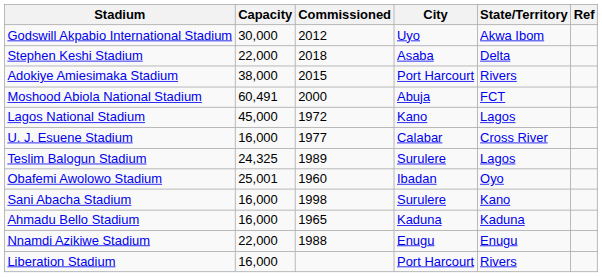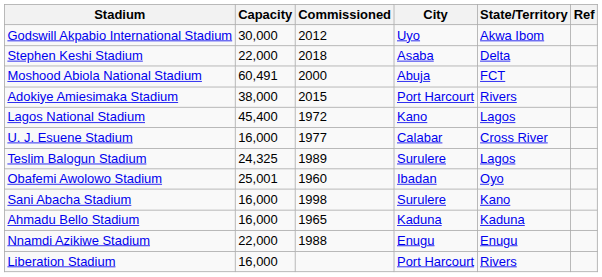rows swapped: Adokiye Amiesimaka Stadium <-> Moshood Abiola National Stadium
Lagos National Stadium | Capacity: 45,000 -> 45,400
